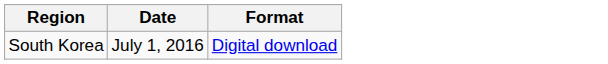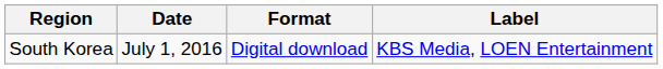+ column: Label | KBS Media, LOEN Entertainment
